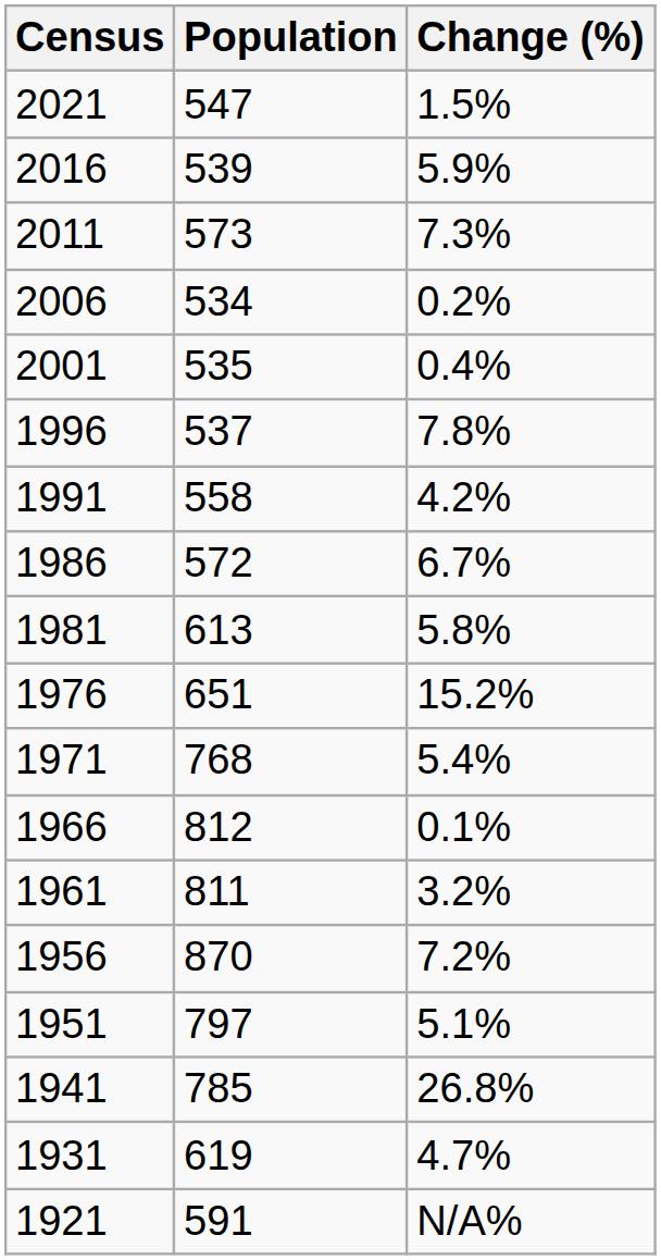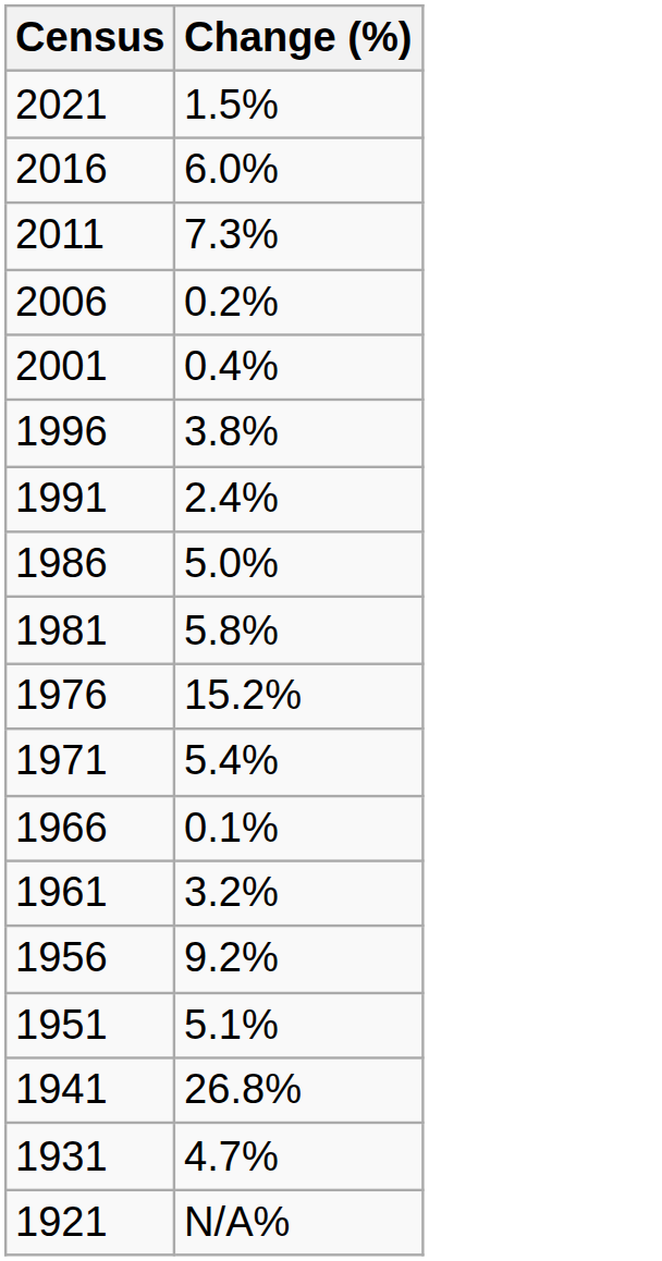- column: Population | 547 | 539 | 573 | 534 | 535 | 537 | 558 | 572 | 613 | 651 | 768 | 812 | 811 | 870 | 797 | 785 | 619 | 591
2016 | Change (%): 5.9% -> 6.0%
1996 | Change (%): 7.8% -> 3.8%
1991 | Change (%): 4.2% -> 2.4%
1986 | Change (%): 6.7% -> 5.0%
1956 | Change (%): 7.2% -> 9.2%
